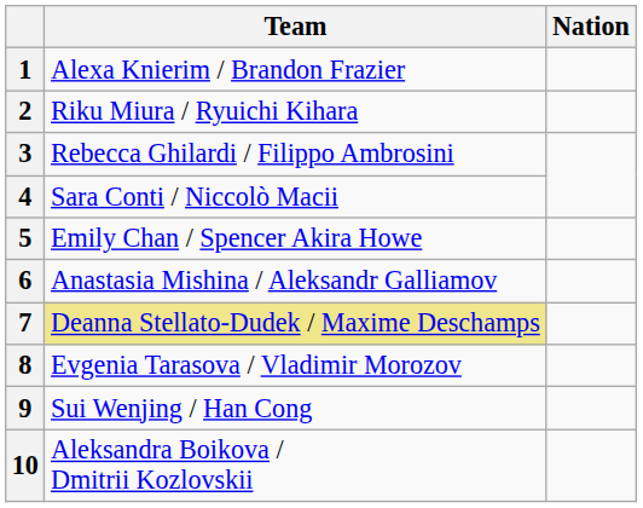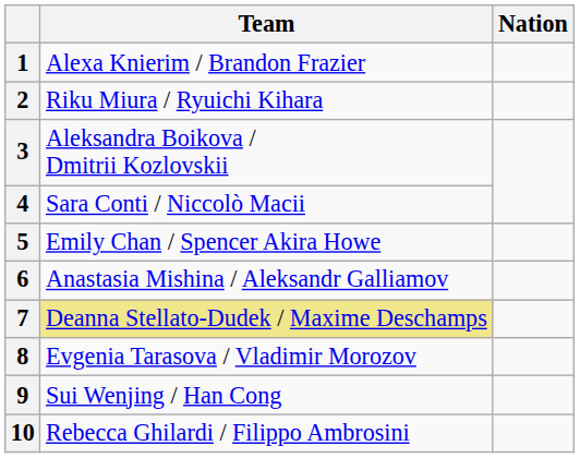3 | Team: Rebecca Ghilardi / Filippo Ambrosini -> Aleksandra Boikova / Dmitrii Kozlovskii
10 | Team: Aleksandra Boikova / Dmitrii Kozlovskii -> Rebecca Ghilardi / Filippo Ambrosini
